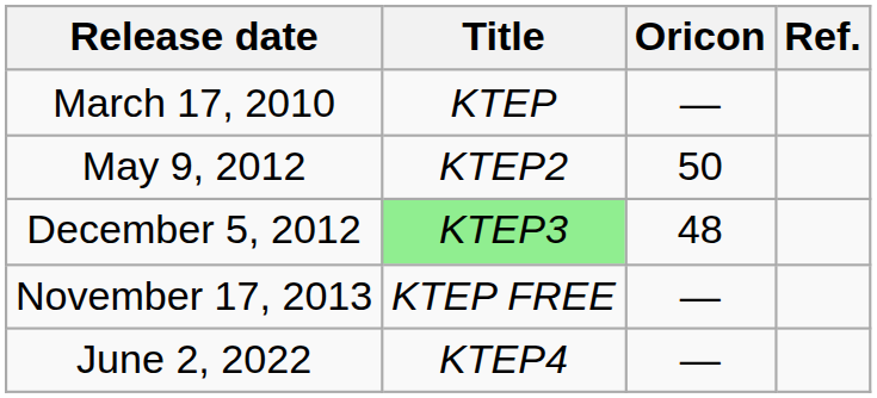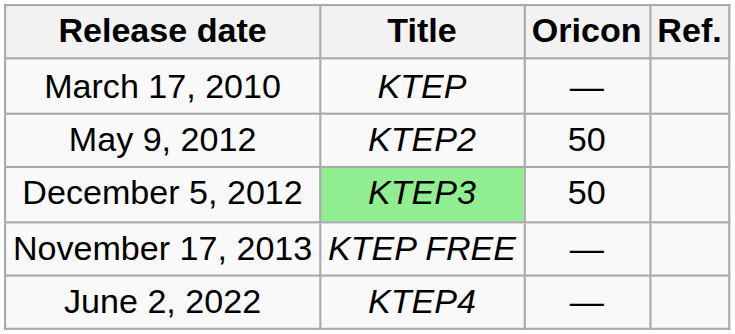December 5, 2012 | Oricon: 48 -> 50
